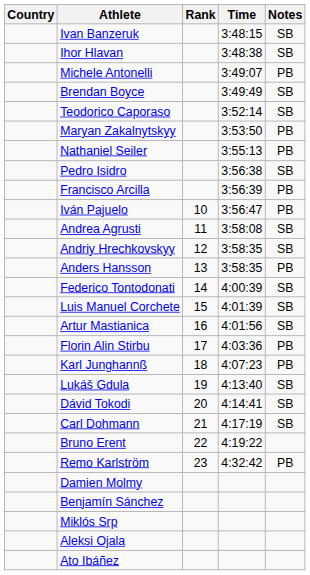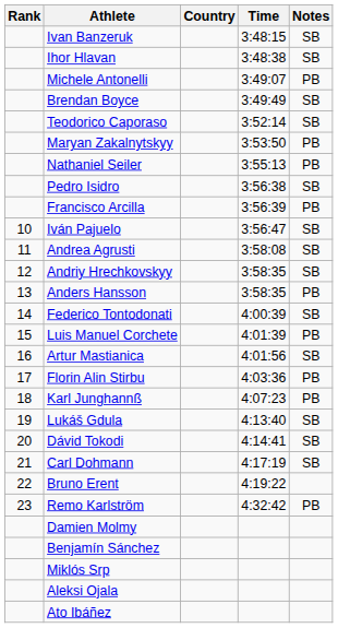columns swapped: Rank <-> Country
Iván Pajuelo | Notes: PB -> SB
Luis Manuel Corchete | Notes: SB -> PB
